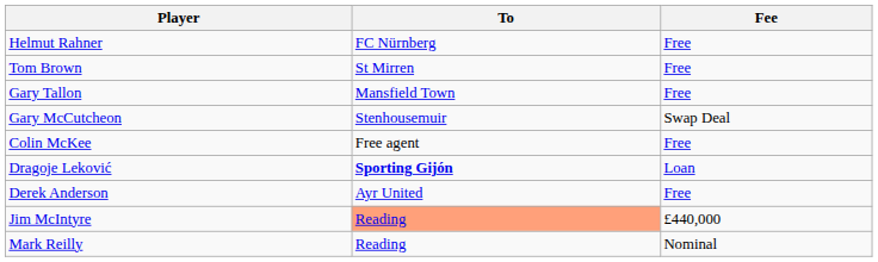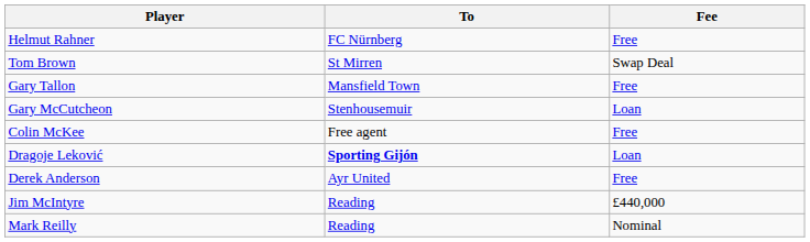Tom Brown | Fee: Free -> Swap Deal
Gary McCutcheon | Fee: Swap Deal -> Loan
Jim McIntyre | To: lightsalmon background -> no background
